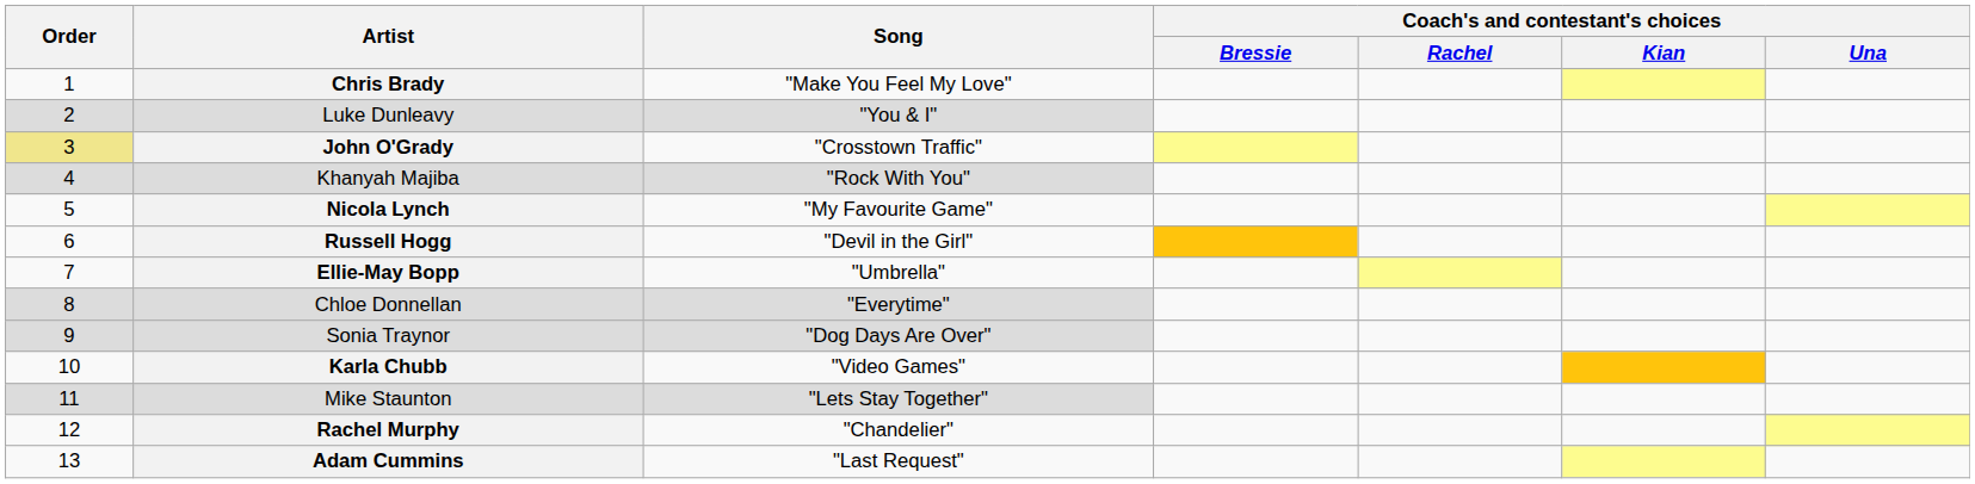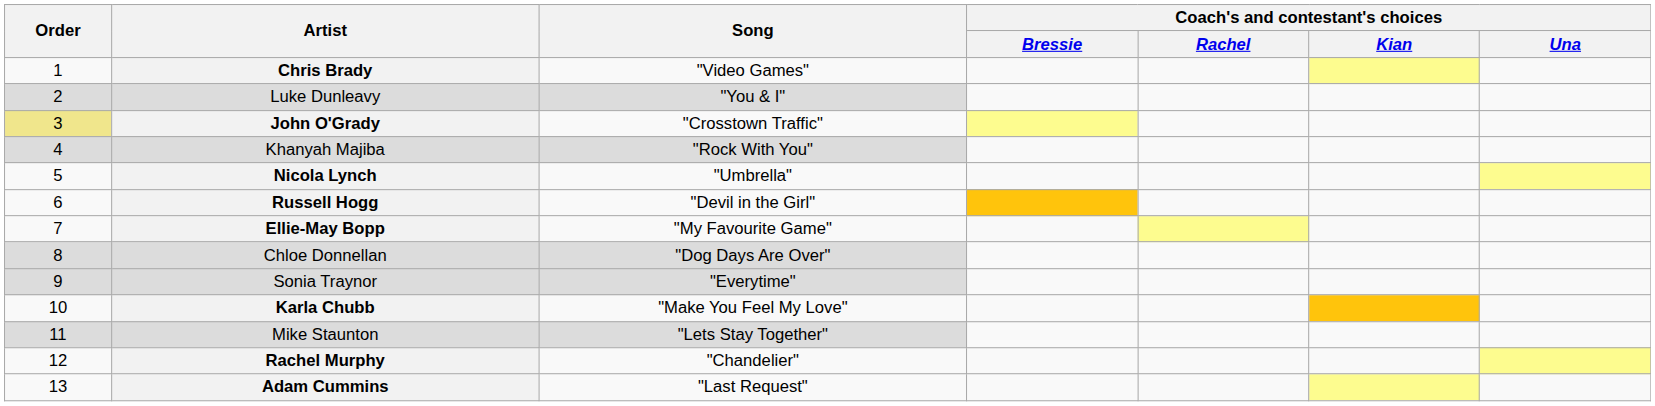Chris Brady | Song: "Make You Feel My Love" -> "Video Games"
Nicola Lynch | Song: "My Favourite Game" -> "Umbrella"
Ellie-May Bopp | Song: "Umbrella" -> "My Favourite Game"
Chloe Donnellan | Song: "Everytime" -> "Dog Days Are Over"
Sonia Traynor | Song: "Dog Days Are Over" -> "Everytime"
Karla Chubb | Song: "Video Games" -> "Make You Feel My Love"
